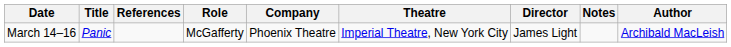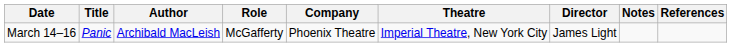columns swapped: Author <-> References
